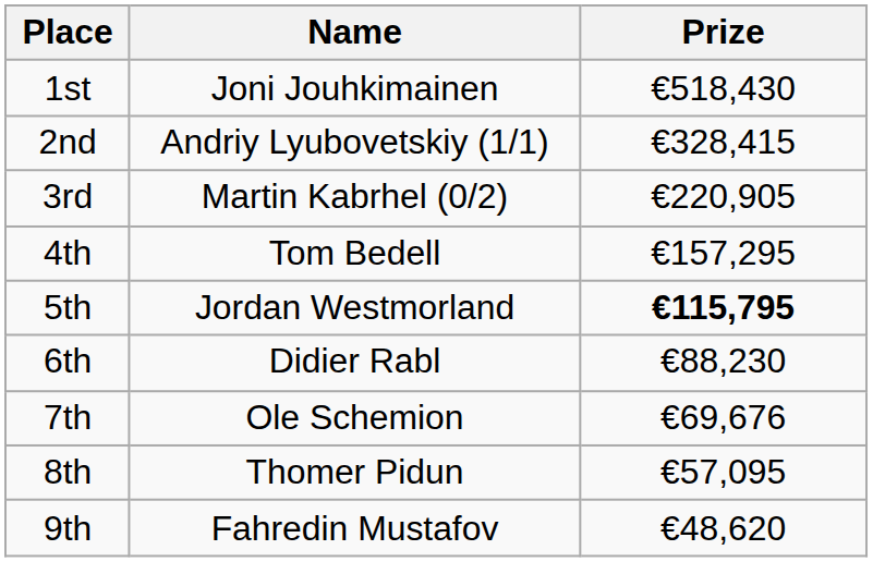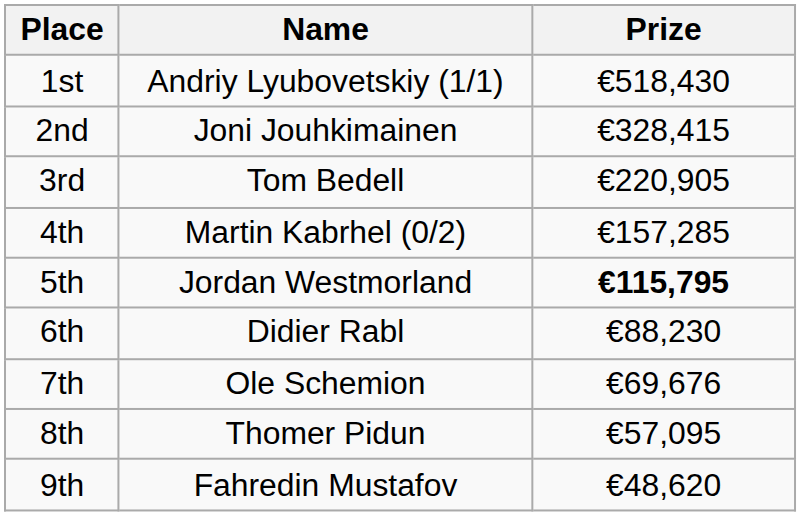1st | Name: Joni Jouhkimainen -> Andriy Lyubovetskiy (1/1)
2nd | Name: Andriy Lyubovetskiy (1/1) -> Joni Jouhkimainen
3rd | Name: Martin Kabrhel (0/2) -> Tom Bedell
4th | Name: Tom Bedell -> Martin Kabrhel (0/2)
4th | Prize: €157,295 -> €157,285
